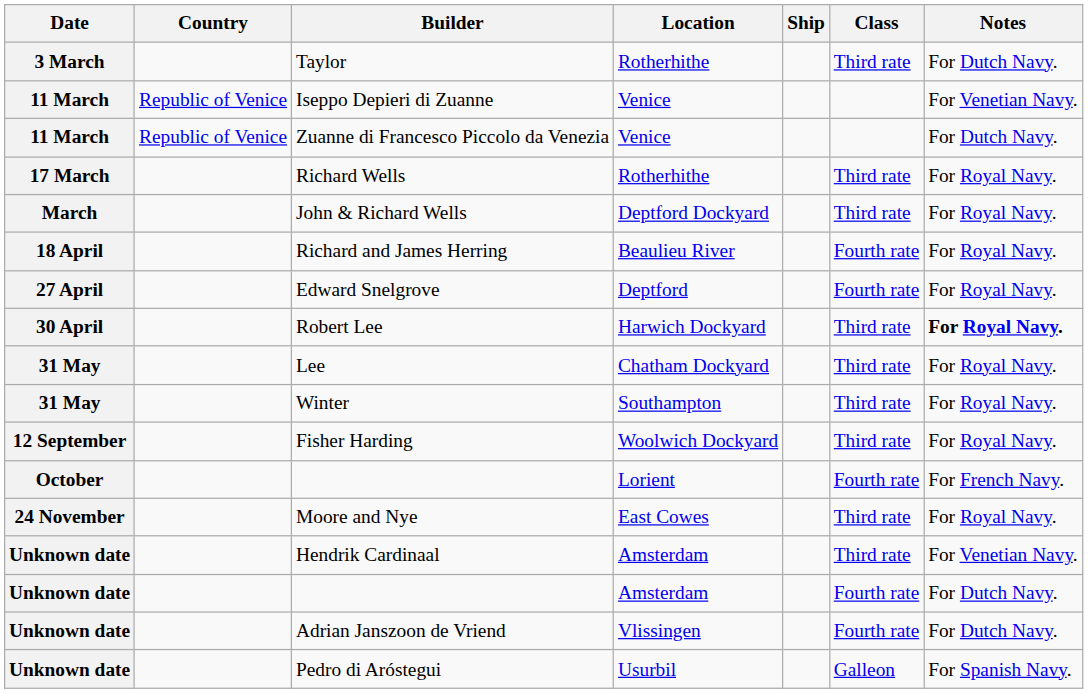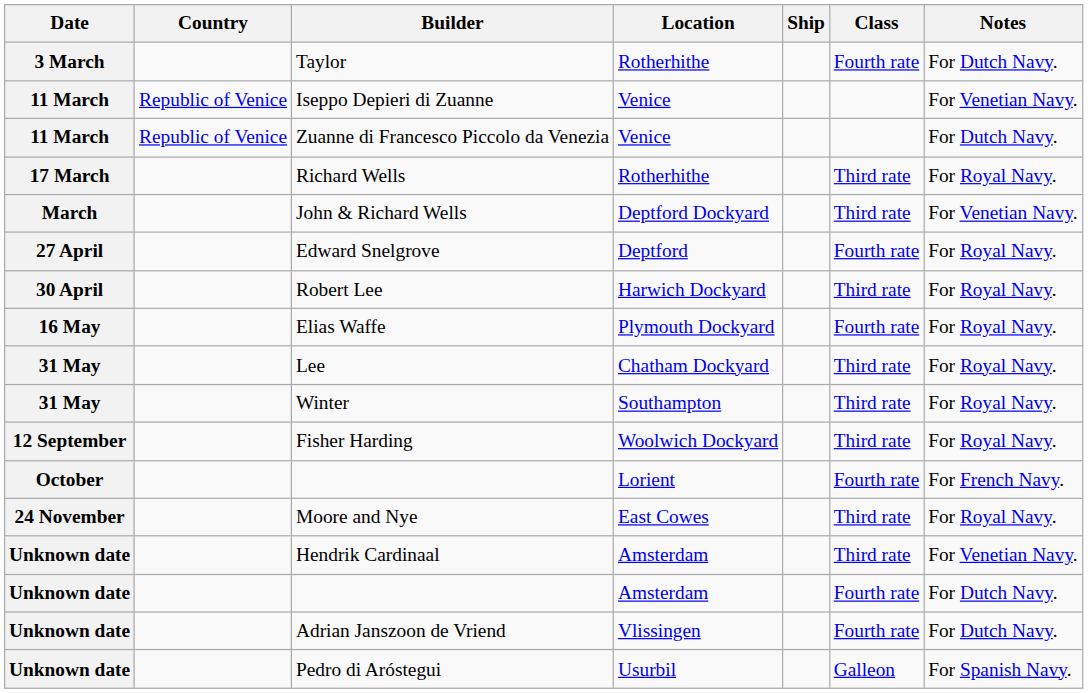Taylor | Class: Third rate -> Fourth rate
John & Richard Wells | Notes: For Royal Navy. -> For Venetian Navy.
- row: 18 April | Richard and James Herring | Beaulieu River | Fourth rate | For Royal Navy.
Robert Lee | Notes: bold -> normal
+ row: 16 May | Elias Waffe | Plymouth Dockyard | Fourth rate | For Royal Navy.
